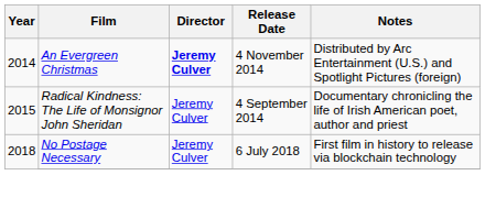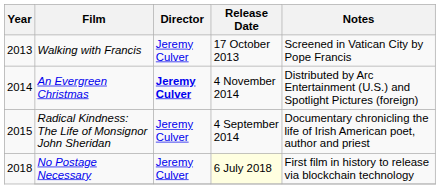+ row: 2013 | Walking with Francis | Jeremy Culver | 17 October 2013 | Screened in Vatican City by Pope Francis
No Postage Necessary | Release Date: no background -> lightyellow background
